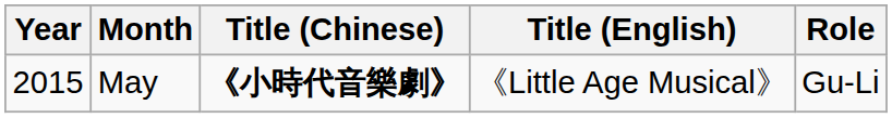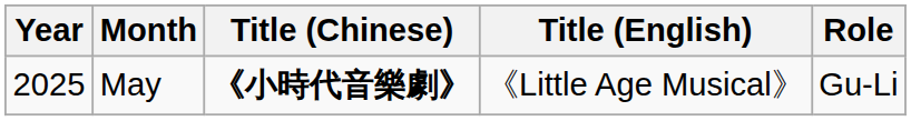May | Year: 2015 -> 2025
